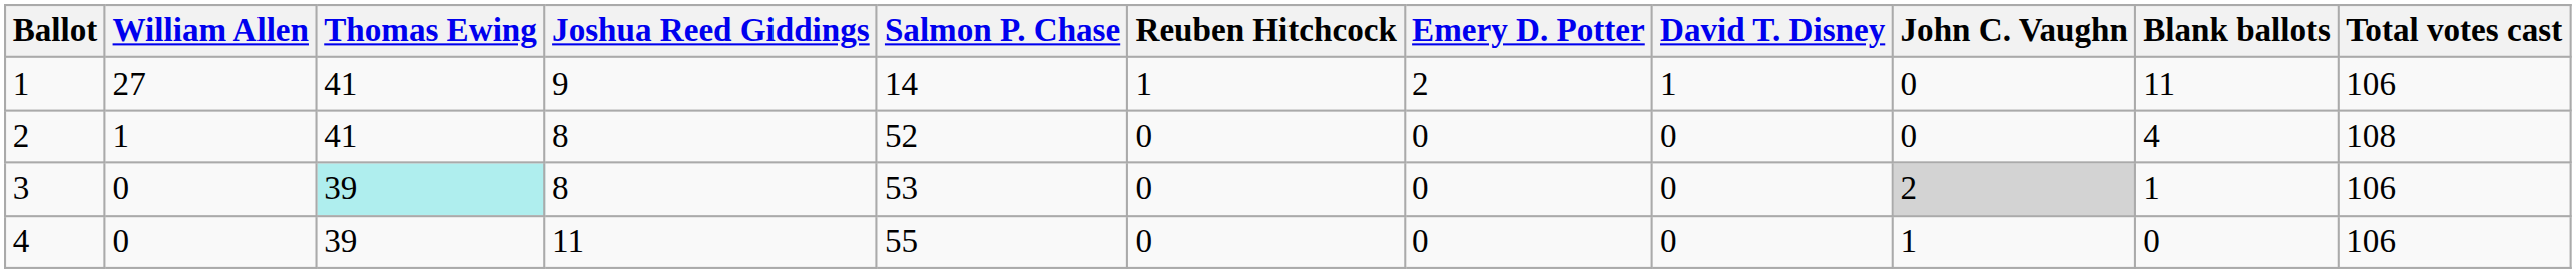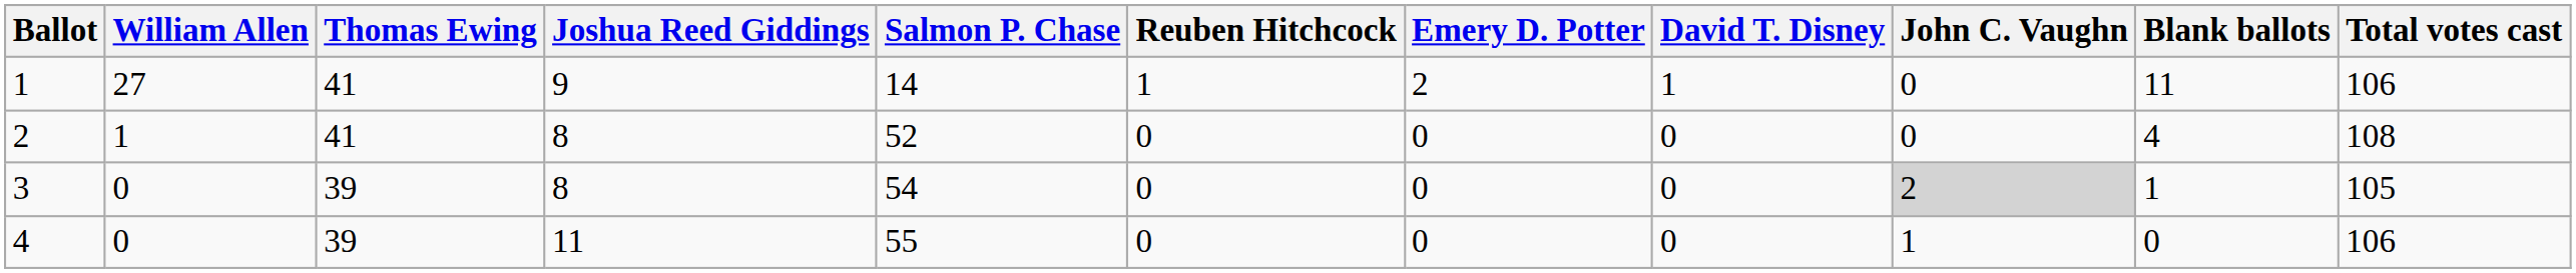3 | Thomas Ewing: paleturquoise background -> no background
3 | Salmon P. Chase: 53 -> 54
3 | Total votes cast: 106 -> 105
